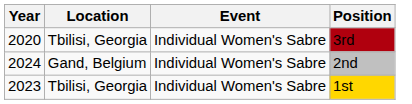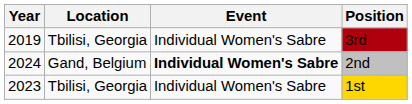3rd | Year: 2020 -> 2019
2nd | Event: normal -> bold
